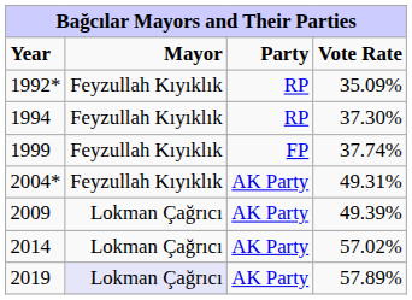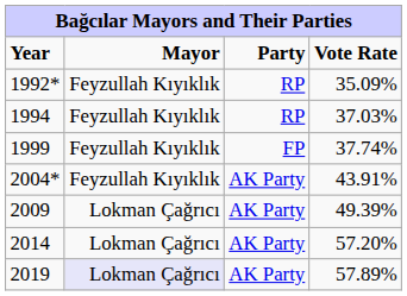1994 | Vote Rate: 37.30% -> 37.03%
2004* | Vote Rate: 49.31% -> 43.91%
2014 | Vote Rate: 57.02% -> 57.20%
